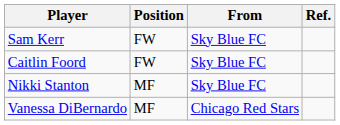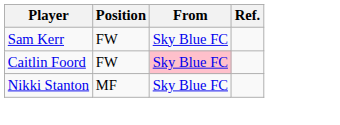Caitlin Foord | From: no background -> pink background
- row: Vanessa DiBernardo | MF | Chicago Red Stars
